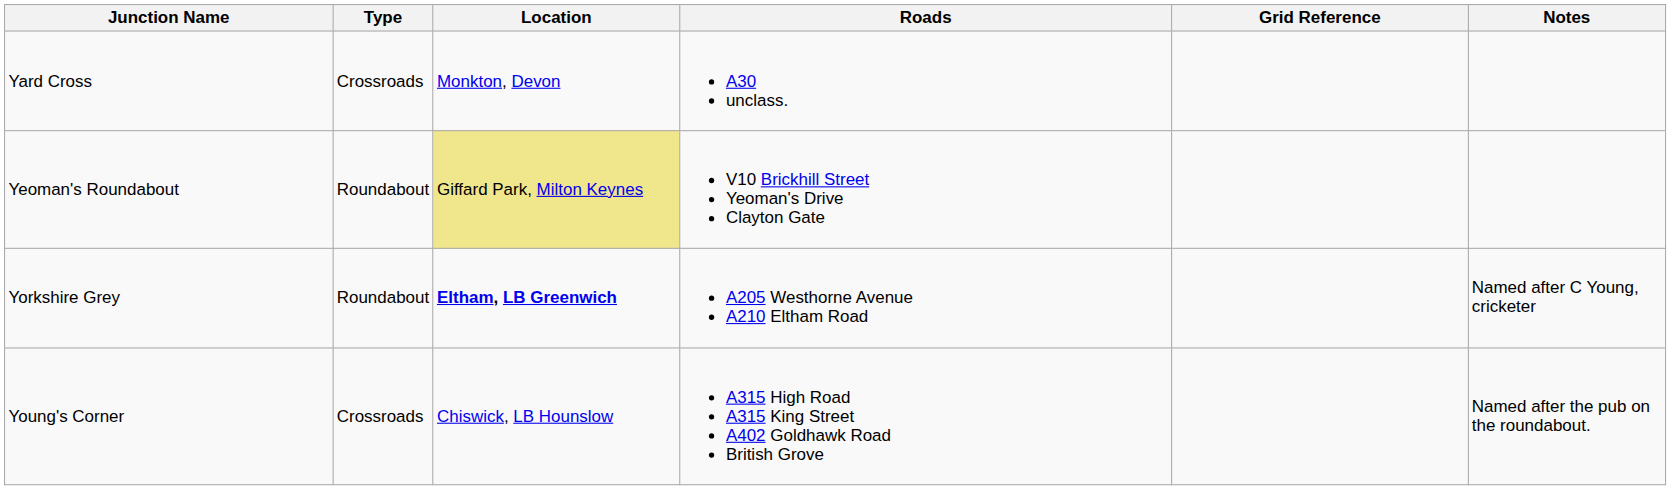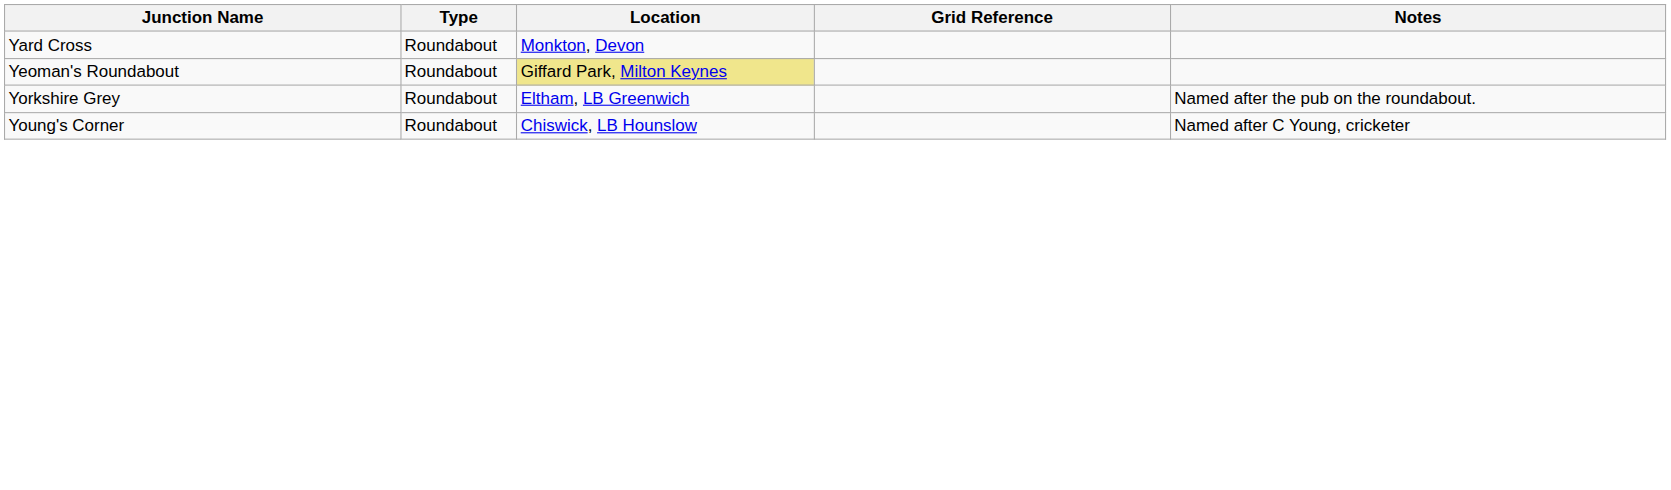- column: Roads | A30 unclass. | V10 Brickhill Street Yeoman's Drive Clayton Gate | A205 Westhorne Avenue A210 Eltham Road | A315 High Road A315 King Street A402 Goldhawk Road British Grove
Yard Cross | Type: Crossroads -> Roundabout
Yorkshire Grey | Location: bold -> normal
Yorkshire Grey | Notes: Named after C Young, cricketer -> Named after the pub on the roundabout.
Young's Corner | Type: Crossroads -> Roundabout
Young's Corner | Notes: Named after the pub on the roundabout. -> Named after C Young, cricketer
